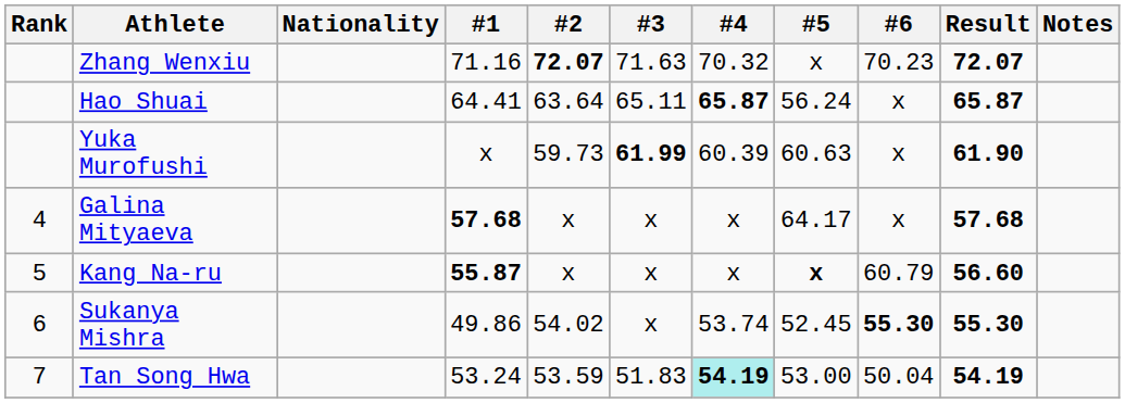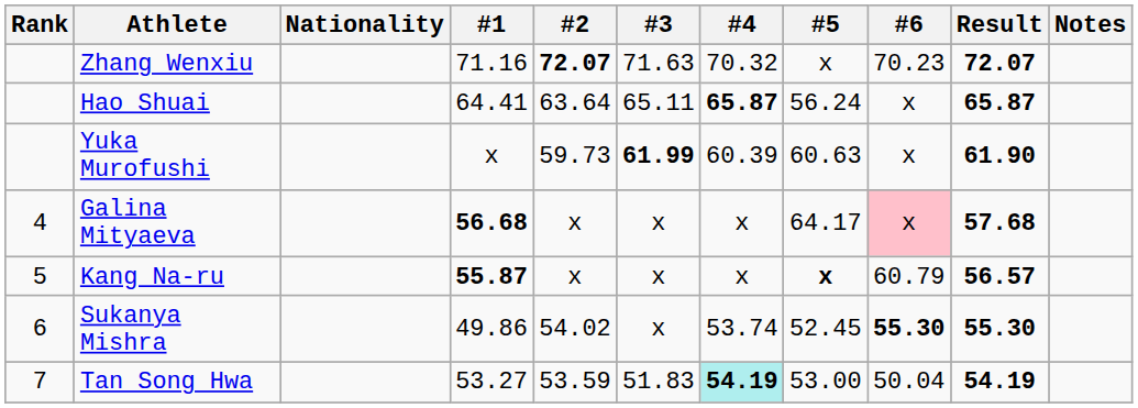Galina Mityaeva | #1: 57.68 -> 56.68
Galina Mityaeva | #6: no background -> pink background
Kang Na-ru | Result: 56.60 -> 56.57
Tan Song Hwa | #1: 53.24 -> 53.27
